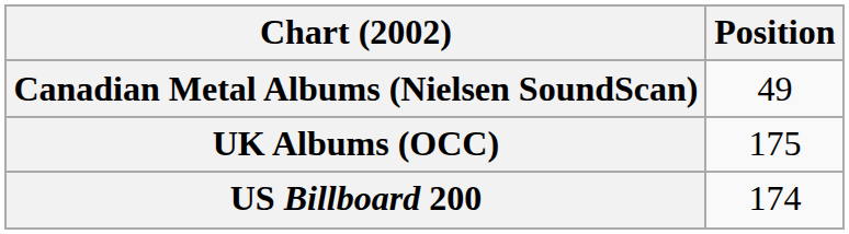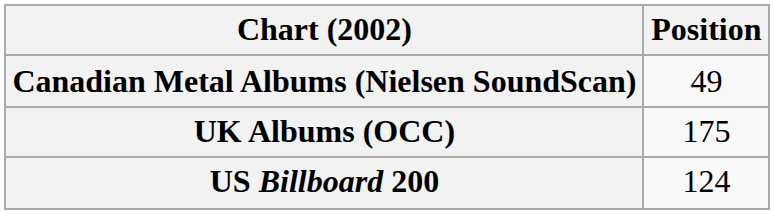US Billboard 200 | Position: 174 -> 124
